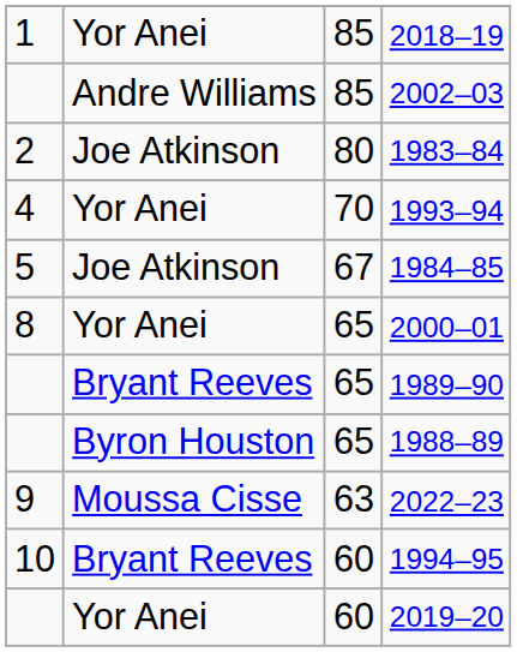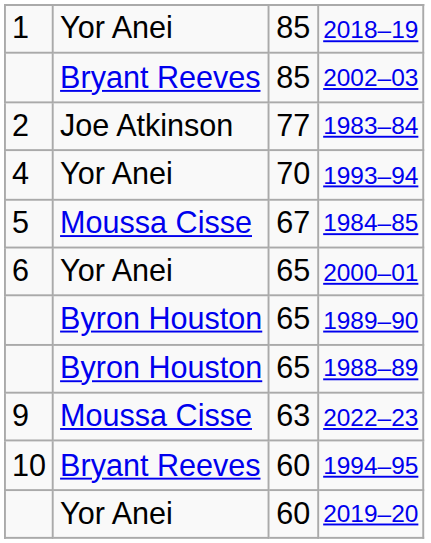2002–03 | column 2: Andre Williams -> Bryant Reeves
1983–84 | column 3: 80 -> 77
1984–85 | column 2: Joe Atkinson -> Moussa Cisse
2000–01 | column 1: 8 -> 6
1989–90 | column 2: Bryant Reeves -> Byron Houston
